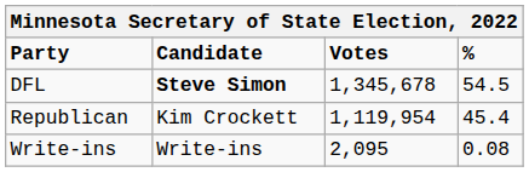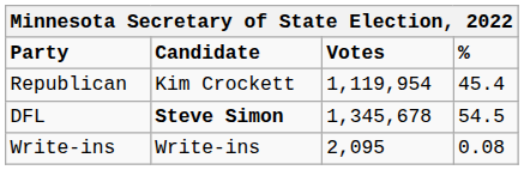rows swapped: DFL <-> Republican
